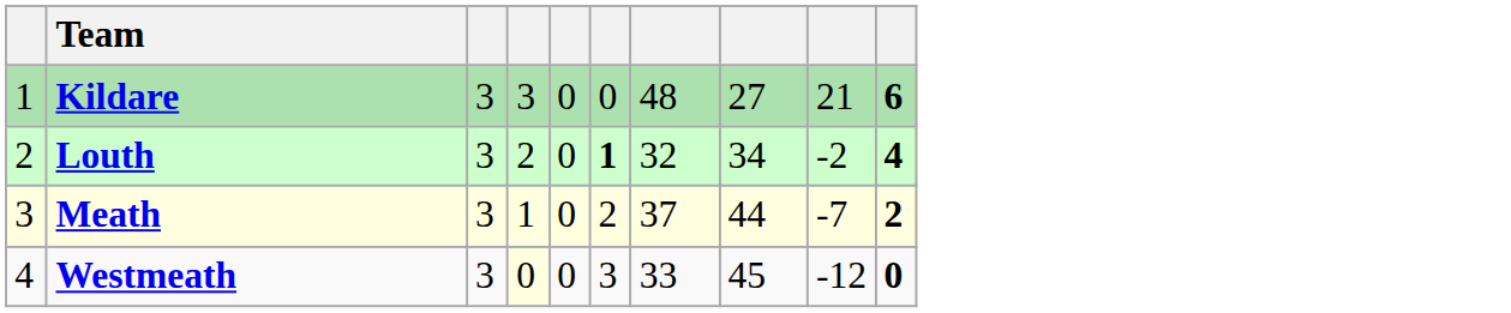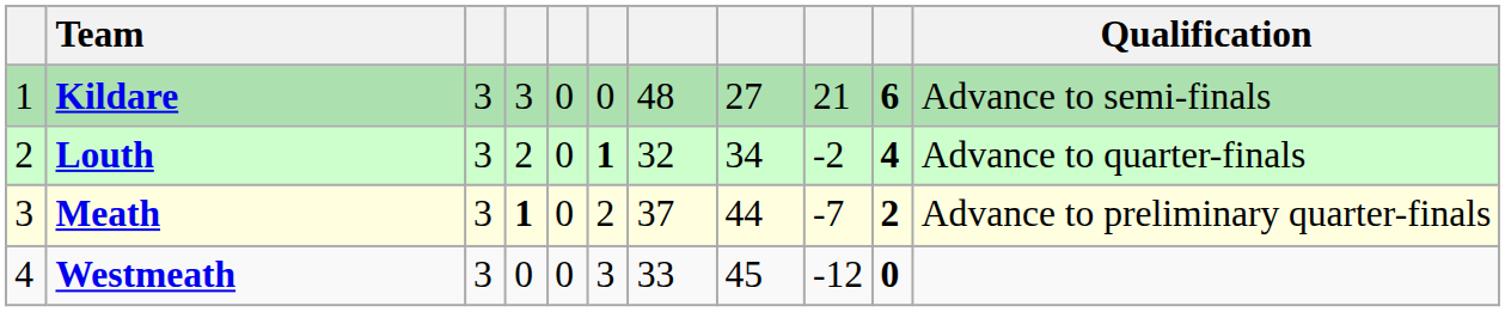+ column: Qualification | Advance to semi-finals | Advance to quarter-finals | Advance to preliminary quarter-finals
Meath | column 4: normal -> bold
Westmeath | column 4: lightyellow background -> no background
